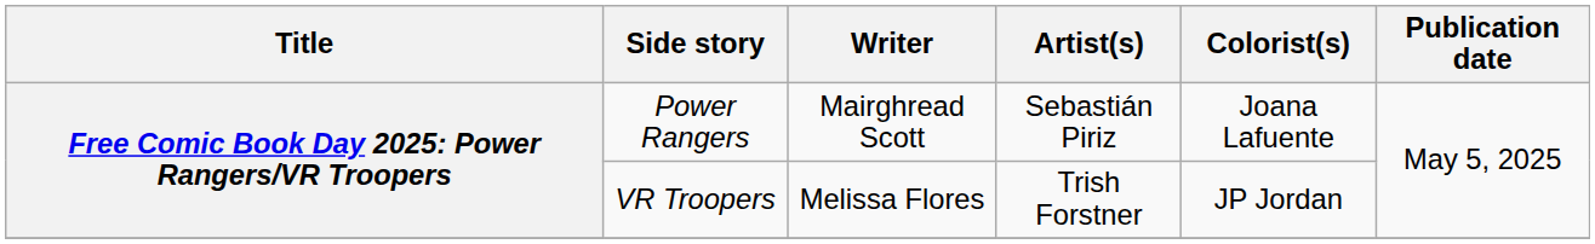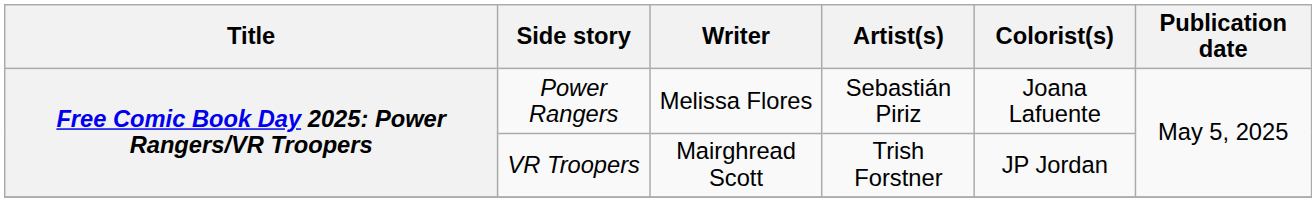Power Rangers | Writer: Mairghread Scott -> Melissa Flores
VR Troopers | Writer: Melissa Flores -> Mairghread Scott
